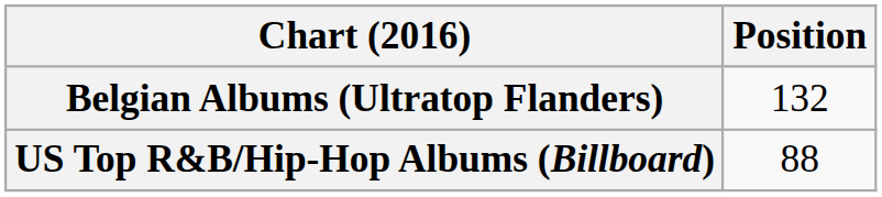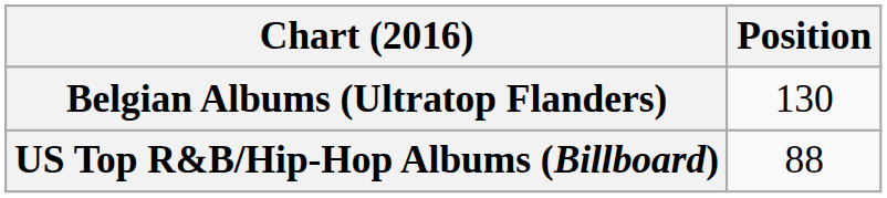Belgian Albums (Ultratop Flanders) | Position: 132 -> 130
